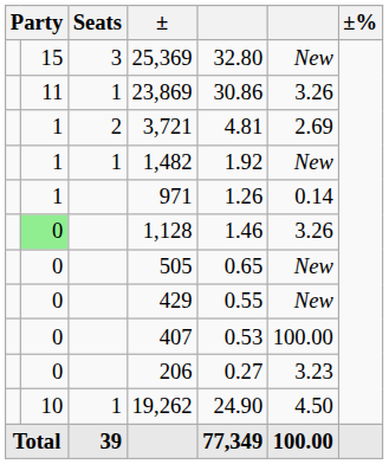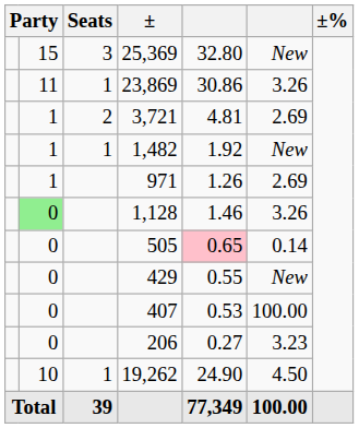971 | column 6: 0.14 -> 2.69
505 | column 5: no background -> pink background
505 | column 6: New -> 0.14
